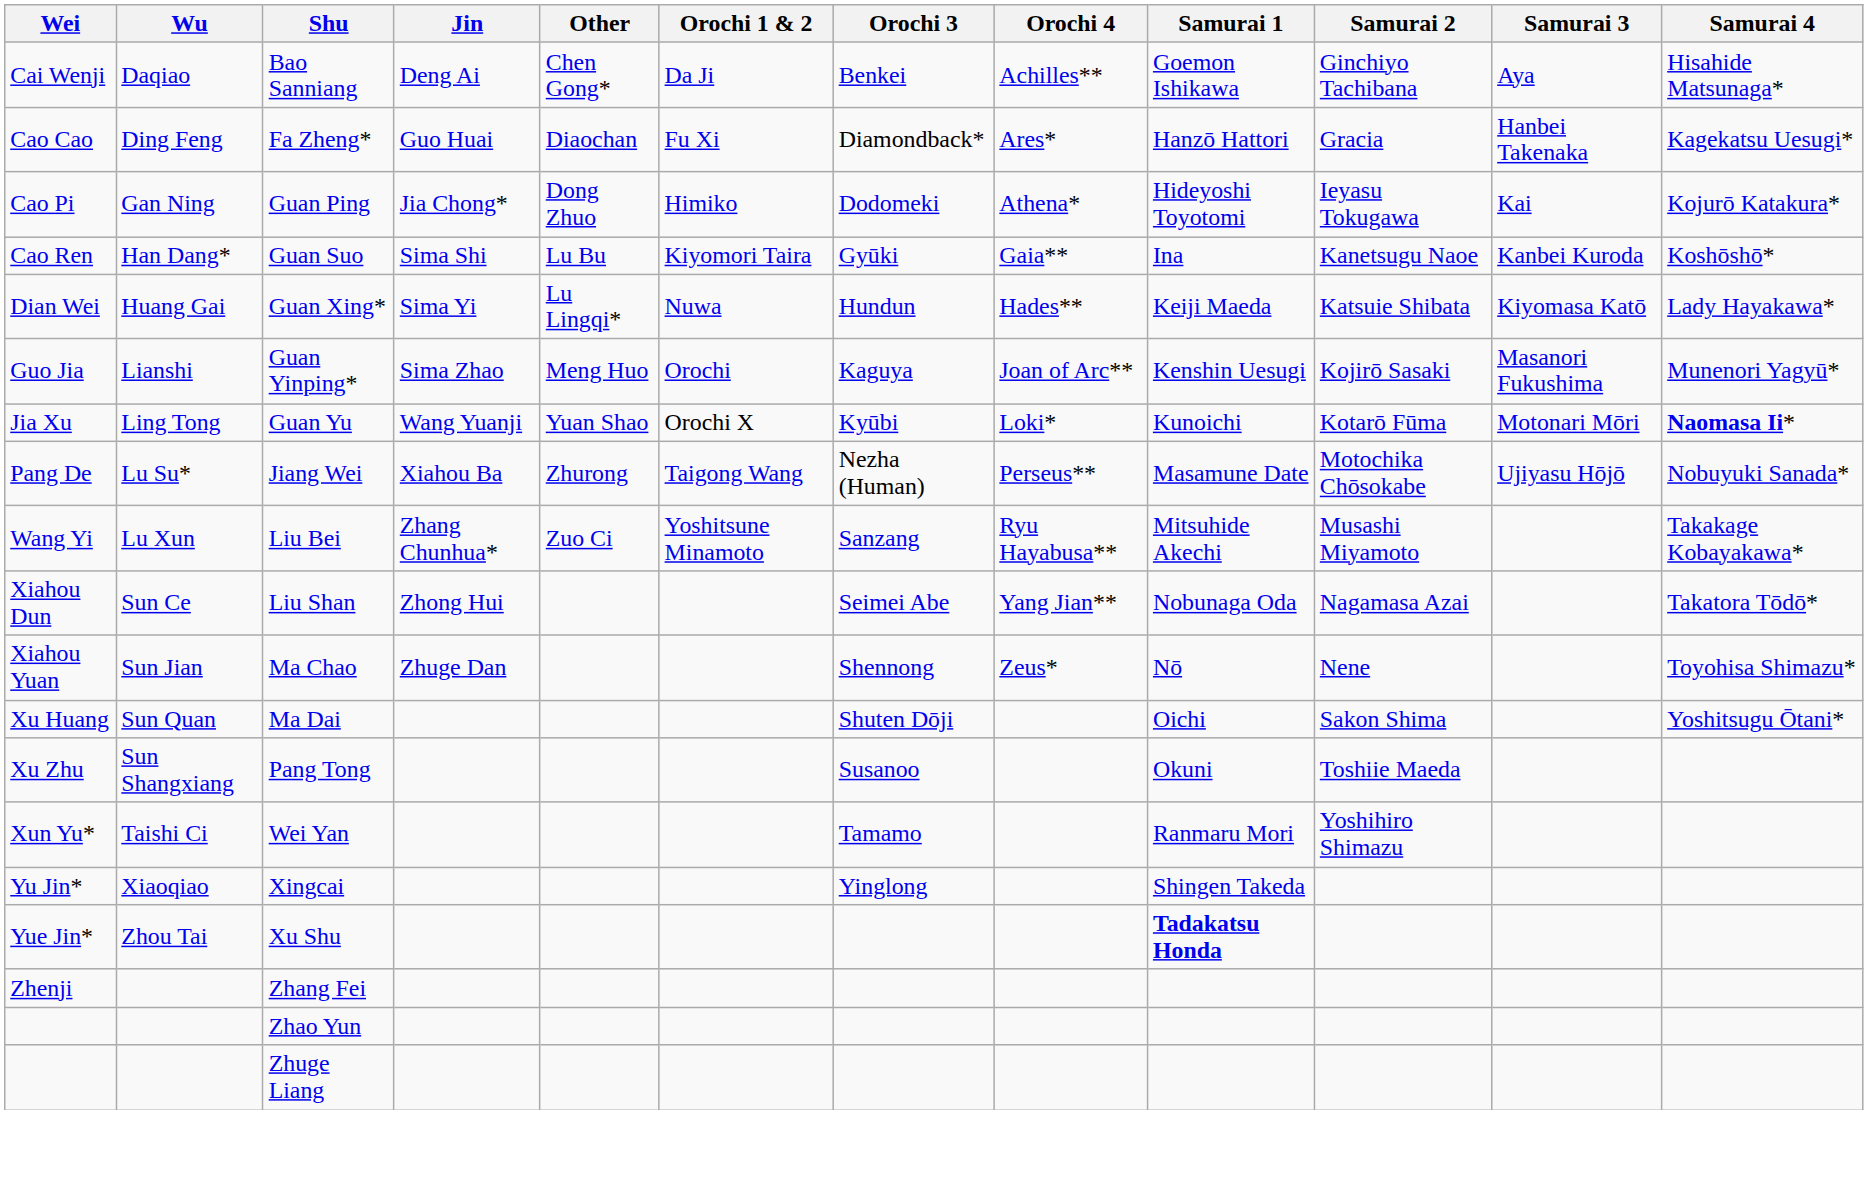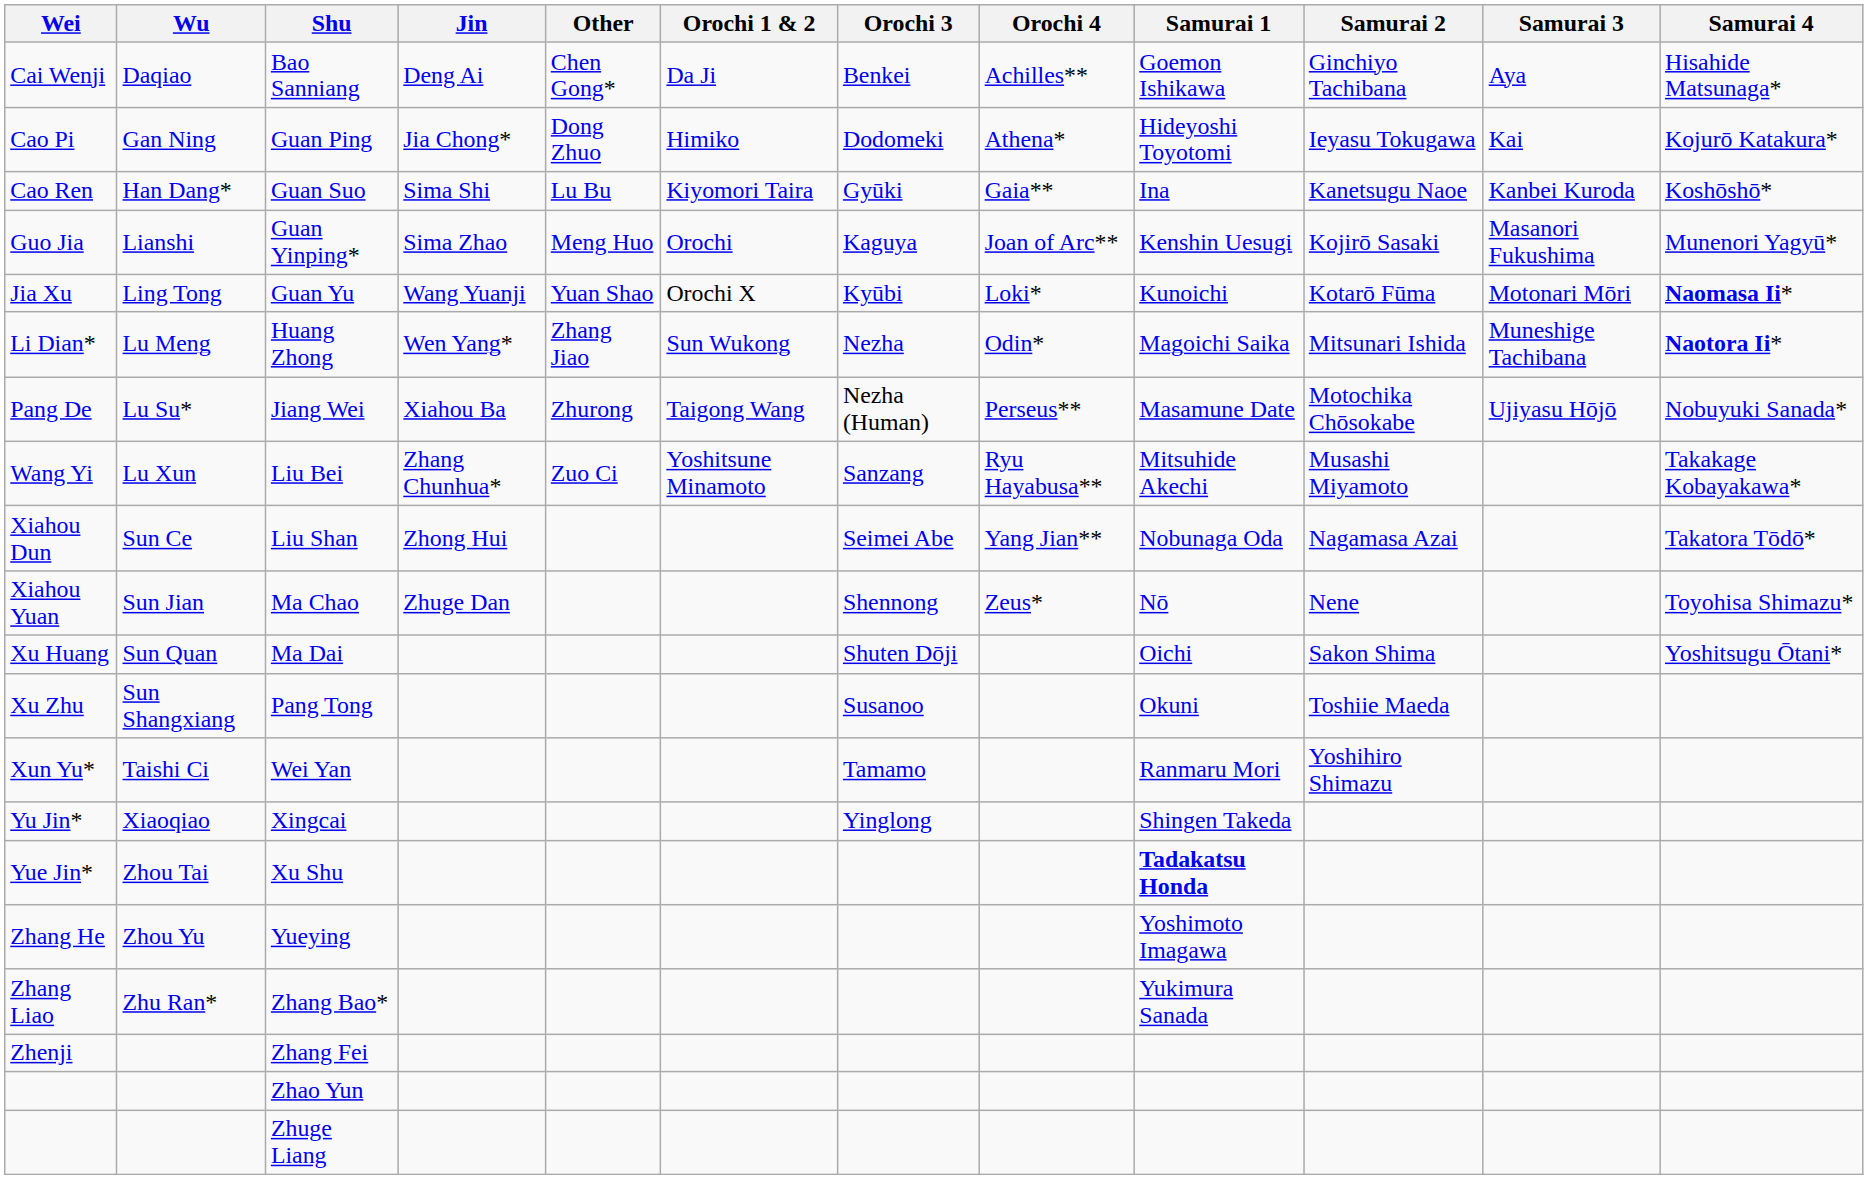- row: Cao Cao | Ding Feng | Fa Zheng* | Guo Huai | Diaochan | Fu Xi | Diamondback* | Ares* | Hanzō Hattori | Gracia | Hanbei Takenaka | Kagekatsu Uesugi*
- row: Dian Wei | Huang Gai | Guan Xing* | Sima Yi | Lu Lingqi* | Nuwa | Hundun | Hades** | Keiji Maeda | Katsuie Shibata | Kiyomasa Katō | Lady Hayakawa*
+ row: Li Dian* | Lu Meng | Huang Zhong | Wen Yang* | Zhang Jiao | Sun Wukong | Nezha | Odin* | Magoichi Saika | Mitsunari Ishida | Muneshige Tachibana | Naotora Ii*
+ row: Zhang He | Zhou Yu | Yueying | Yoshimoto Imagawa
+ row: Zhang Liao | Zhu Ran* | Zhang Bao* | Yukimura Sanada
